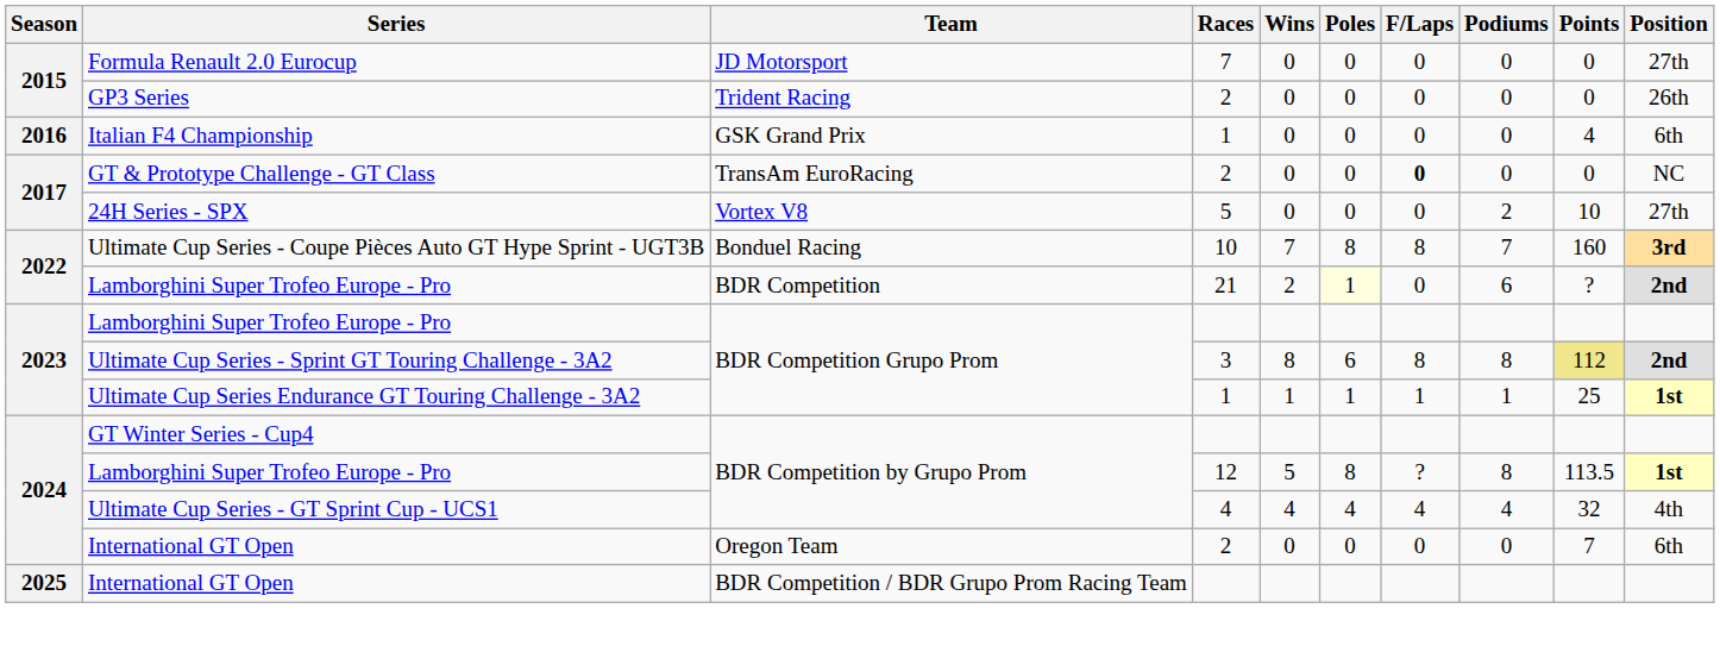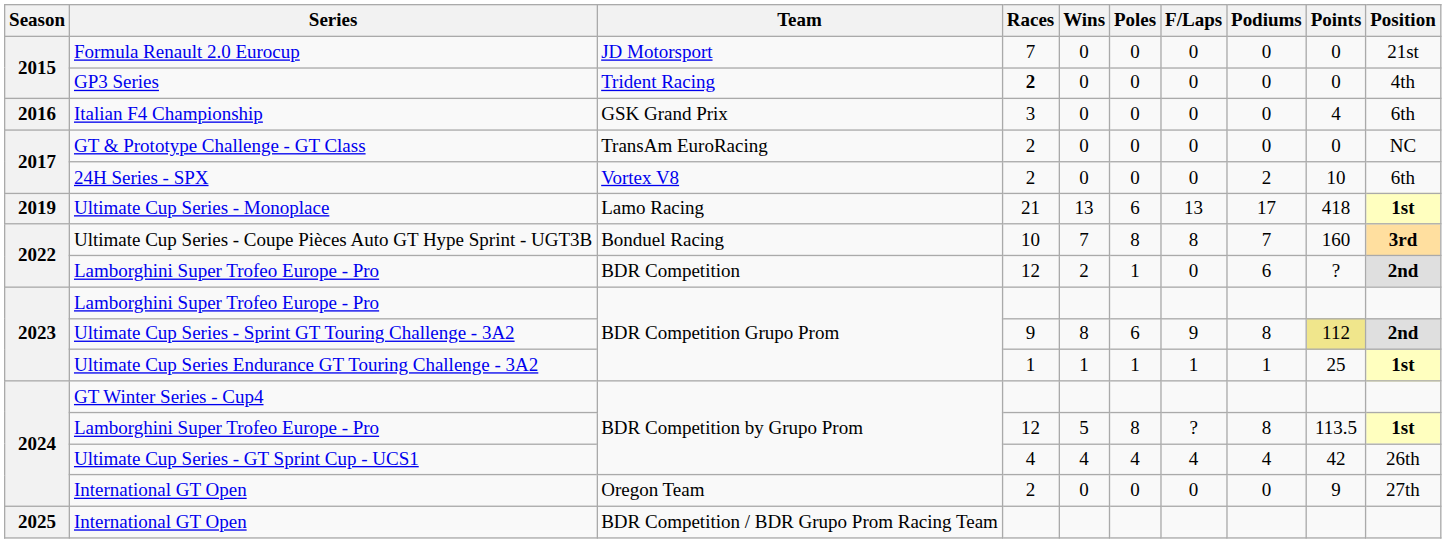Formula Renault 2.0 Eurocup | Position: 27th -> 21st
GP3 Series | Races: normal -> bold
GP3 Series | Position: 26th -> 4th
Italian F4 Championship | Races: 1 -> 3
GT & Prototype Challenge - GT Class | F/Laps: bold -> normal
24H Series - SPX | Races: 5 -> 2
24H Series - SPX | Position: 27th -> 6th
+ row: 2019 | Ultimate Cup Series - Monoplace | Lamo Racing | 21 | 13 | 6 | 13 | 17 | 418 | 1st
Lamborghini Super Trofeo Europe - Pro / BDR Competition | Races: 21 -> 12
Lamborghini Super Trofeo Europe - Pro / BDR Competition | Poles: lightyellow background -> no background
Ultimate Cup Series - Sprint GT Touring Challenge - 3A2 | Races: 3 -> 9
Ultimate Cup Series - Sprint GT Touring Challenge - 3A2 | F/Laps: 8 -> 9
Ultimate Cup Series - GT Sprint Cup - UCS1 | Points: 32 -> 42
Ultimate Cup Series - GT Sprint Cup - UCS1 | Position: 4th -> 26th
International GT Open / Oregon Team | Points: 7 -> 9
International GT Open / Oregon Team | Position: 6th -> 27th
